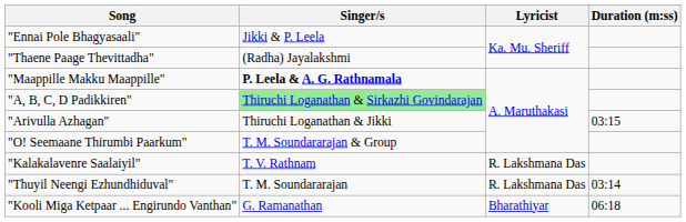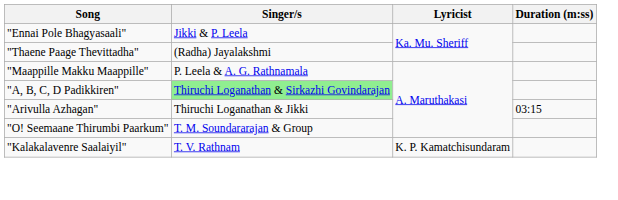"Maappille Makku Maappille" | Singer/s: bold -> normal
"Kalakalavenre Saalaiyil" | Lyricist: R. Lakshmana Das -> K. P. Kamatchisundaram
- row: "Thuyil Neengi Ezhundhiduval" | T. M. Soundararajan | R. Lakshmana Das | 03:14
- row: "Kooli Miga Ketpaar ... Engirundo Vanthan" | G. Ramanathan | Bharathiyar | 06:18
